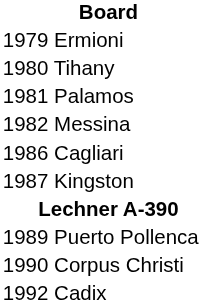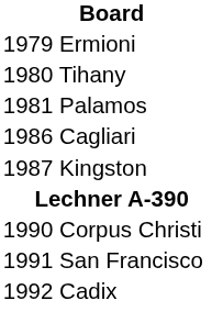- row: 1982 Messina
- row: 1989 Puerto Pollenca
+ row: 1991 San Francisco
